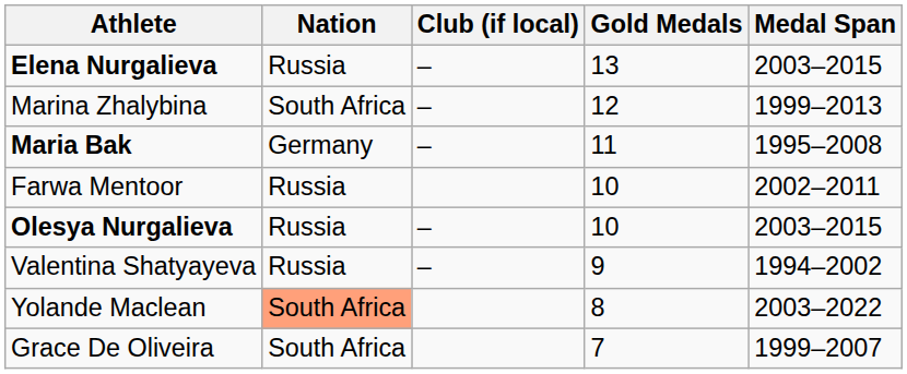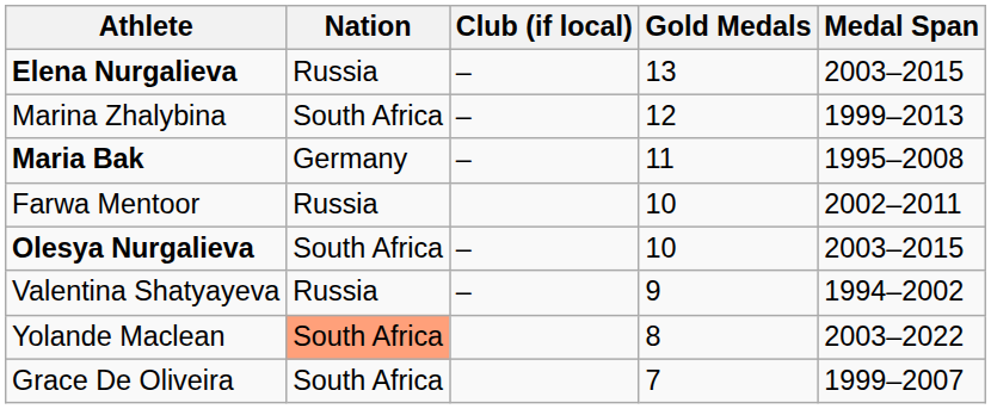Olesya Nurgalieva | Nation: Russia -> South Africa
